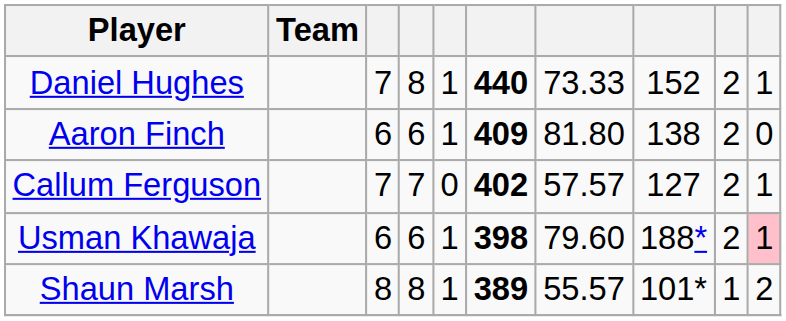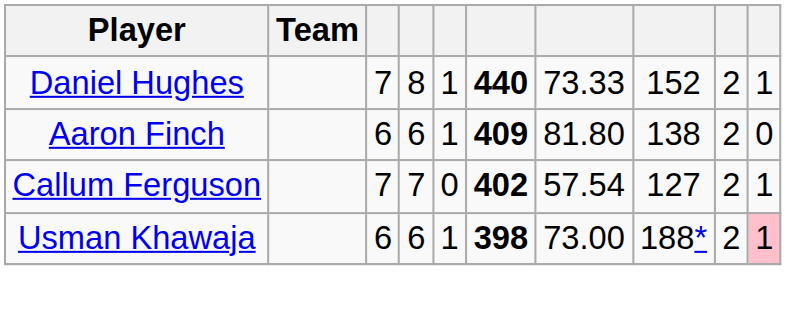Callum Ferguson | column 7: 57.57 -> 57.54
Usman Khawaja | column 7: 79.60 -> 73.00
- row: Shaun Marsh | 8 | 8 | 1 | 389 | 55.57 | 101* | 1 | 2
